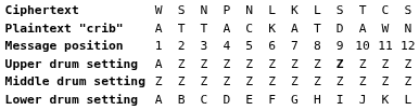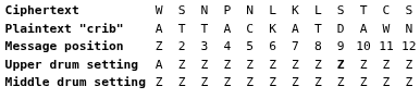Message position | column 2: 1 -> Z
- row: Lower drum setting | A | B | C | D | E | F | G | H | I | J | K | L
